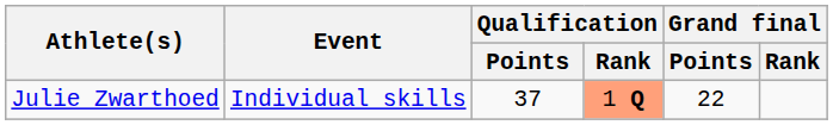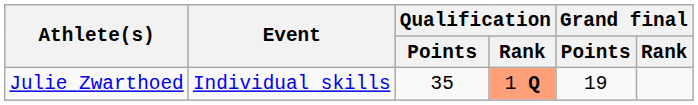Julie Zwarthoed | Qualification / Points: 37 -> 35
Julie Zwarthoed | Grand final / Points: 22 -> 19
